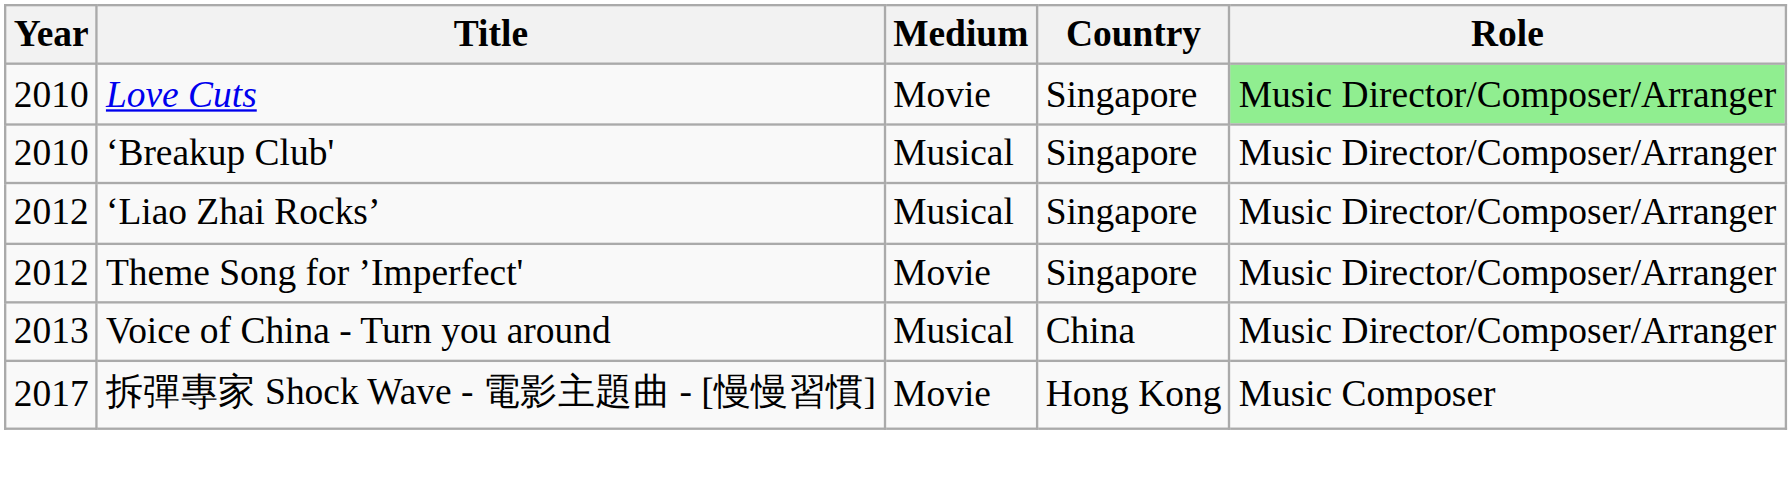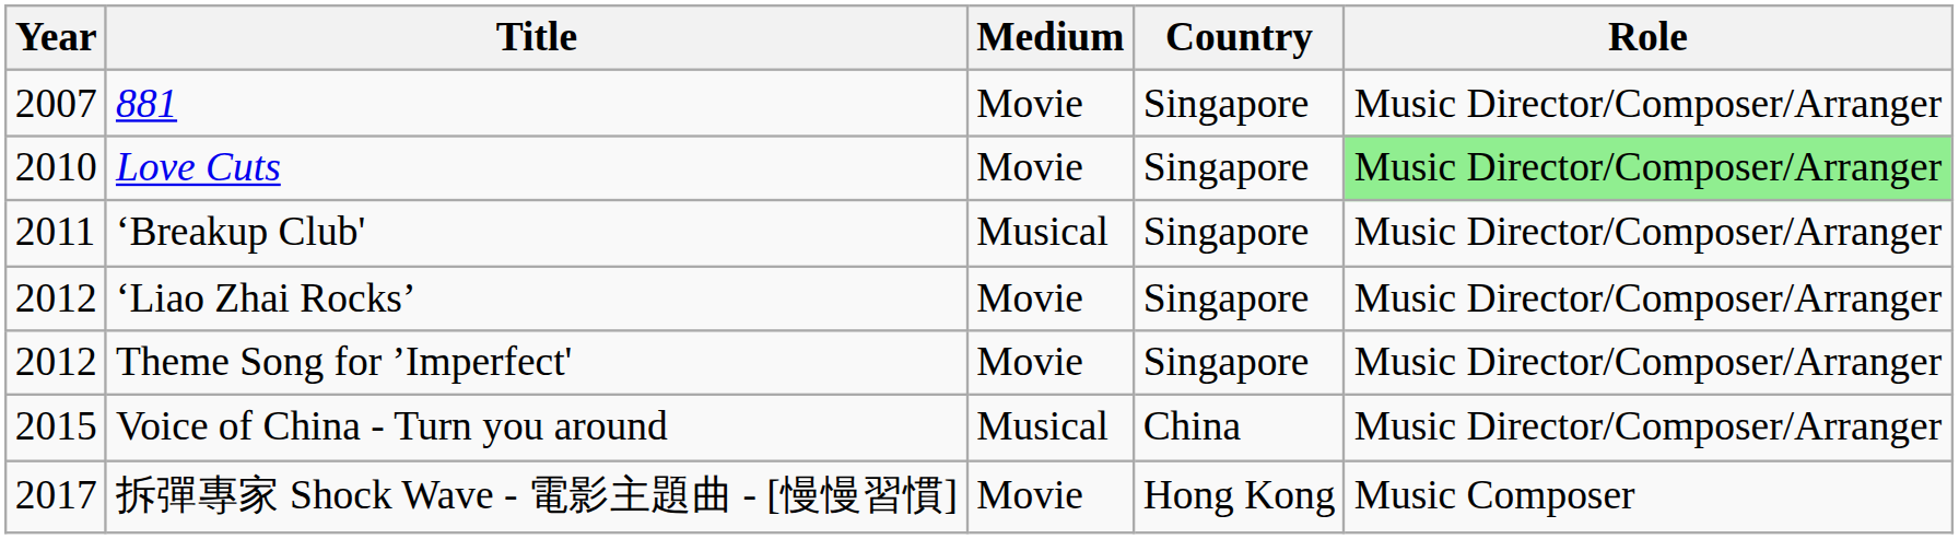+ row: 2007 | 881 | Movie | Singapore | Music Director/Composer/Arranger
‘Breakup Club' | Year: 2010 -> 2011
‘Liao Zhai Rocks’ | Medium: Musical -> Movie
Voice of China - Turn you around | Year: 2013 -> 2015
